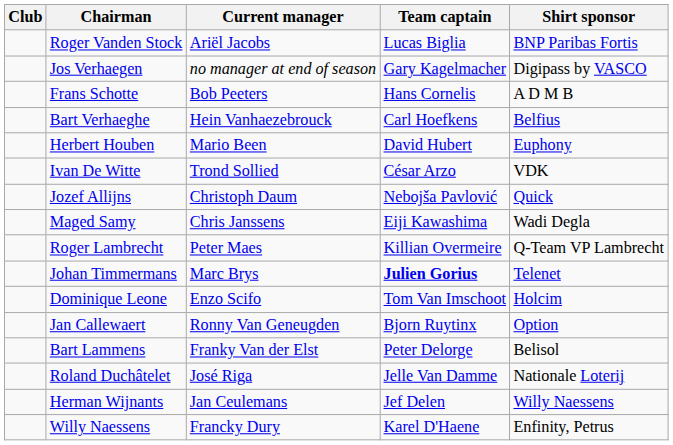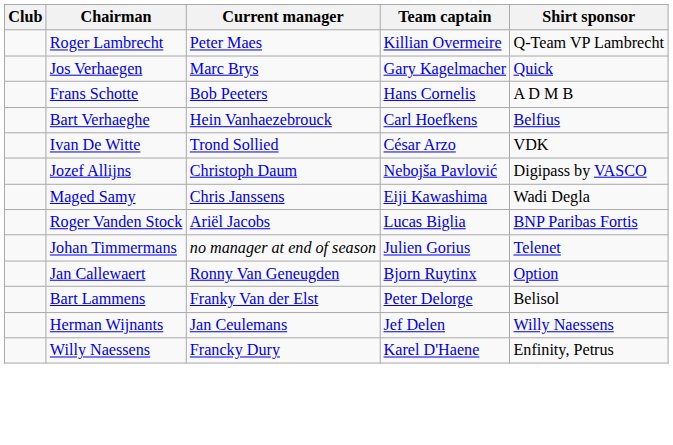rows swapped: Roger Vanden Stock <-> Roger Lambrecht
Jos Verhaegen | Current manager: no manager at end of season -> Marc Brys
Jos Verhaegen | Shirt sponsor: Digipass by VASCO -> Quick
- row: Herbert Houben | Mario Been | David Hubert | Euphony
Jozef Allijns | Shirt sponsor: Quick -> Digipass by VASCO
Johan Timmermans | Current manager: Marc Brys -> no manager at end of season
Johan Timmermans | Team captain: bold -> normal
- row: Dominique Leone | Enzo Scifo | Tom Van Imschoot | Holcim
- row: Roland Duchâtelet | José Riga | Jelle Van Damme | Nationale Loterij
